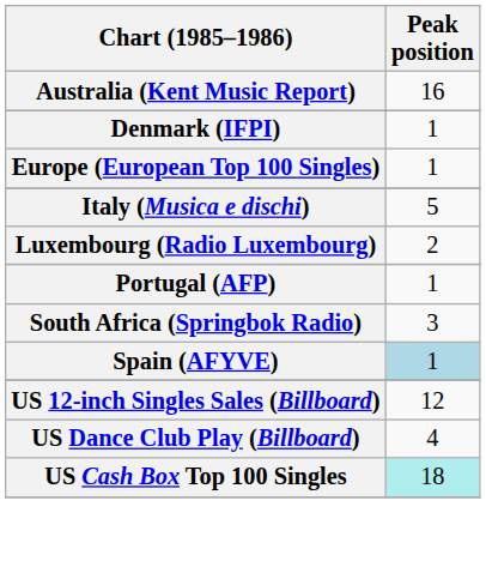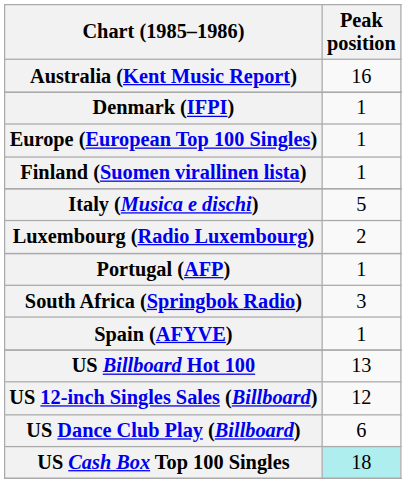+ row: Finland (Suomen virallinen lista) | 1
Spain (AFYVE) | Peak position: lightblue background -> no background
+ row: US Billboard Hot 100 | 13
US Dance Club Play (Billboard) | Peak position: 4 -> 6
